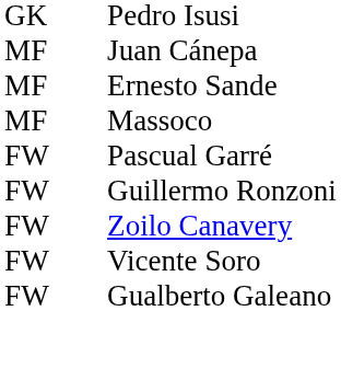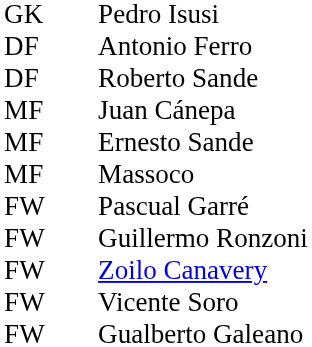+ row: DF | Antonio Ferro
+ row: DF | Roberto Sande
